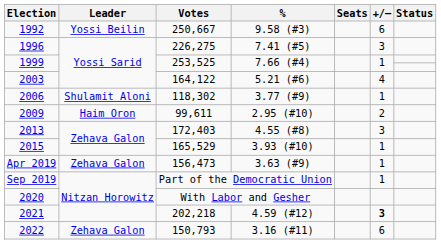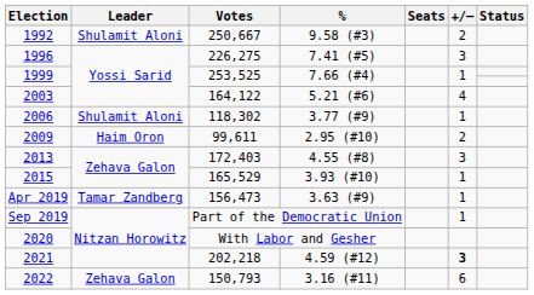1992 | Leader: Yossi Beilin -> Shulamit Aloni
1992 | +/–: 6 -> 2
Apr 2019 | Leader: Zehava Galon -> Tamar Zandberg
